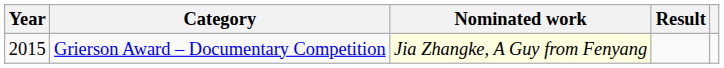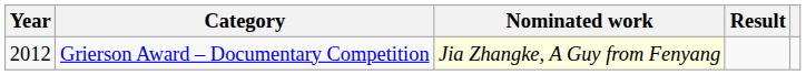Grierson Award – Documentary Competition | Year: 2015 -> 2012
